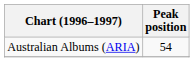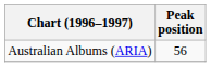Australian Albums (ARIA) | Peak position: 54 -> 56
